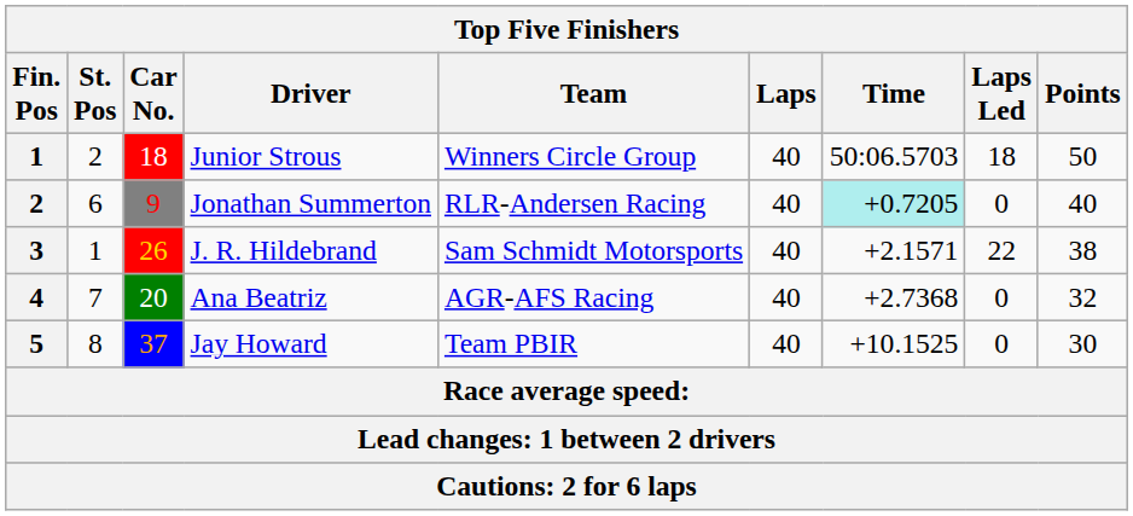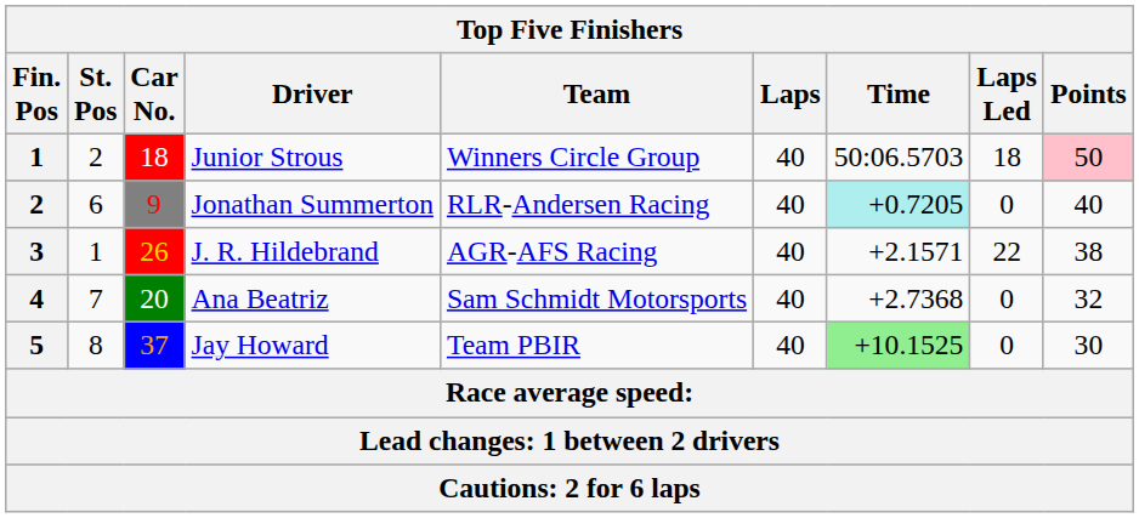Junior Strous | Points: no background -> pink background
J. R. Hildebrand | Team: Sam Schmidt Motorsports -> AGR-AFS Racing
Ana Beatriz | Team: AGR-AFS Racing -> Sam Schmidt Motorsports
Jay Howard | Time: no background -> lightgreen background
